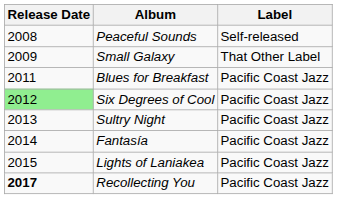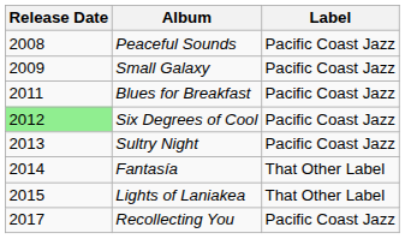Peaceful Sounds | Label: Self-released -> Pacific Coast Jazz
Small Galaxy | Label: That Other Label -> Pacific Coast Jazz
Fantasía | Label: Pacific Coast Jazz -> That Other Label
Lights of Laniakea | Label: Pacific Coast Jazz -> That Other Label
Recollecting You | Release Date: bold -> normal
